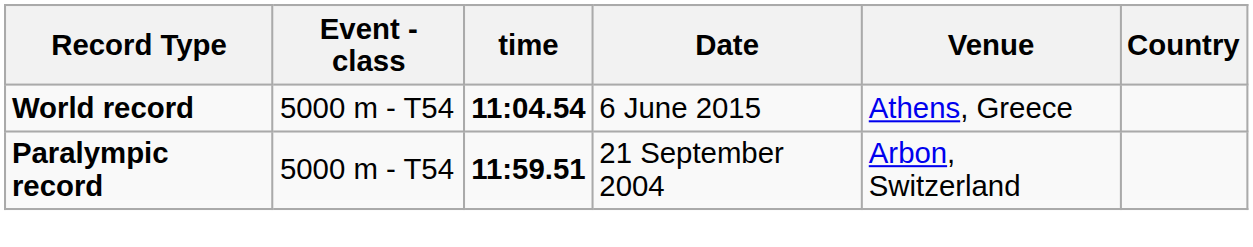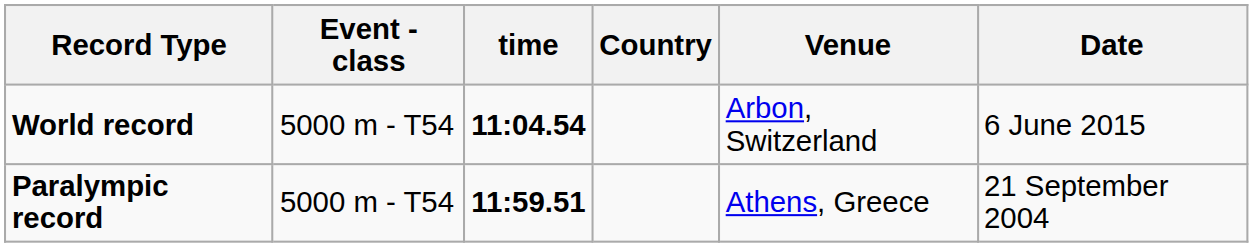columns swapped: Country <-> Date
World record | Venue: Athens, Greece -> Arbon, Switzerland
Paralympic record | Venue: Arbon, Switzerland -> Athens, Greece
